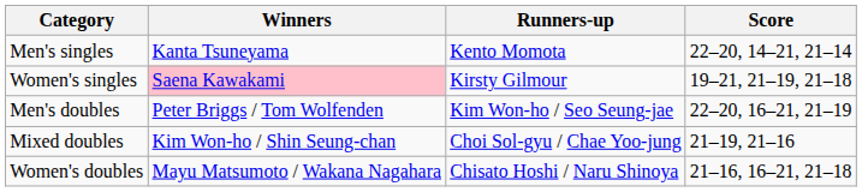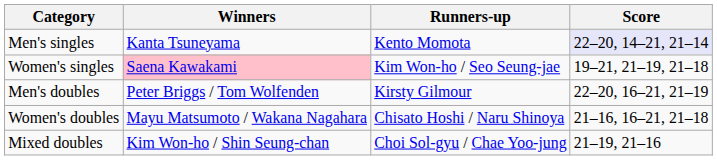Men's singles | Score: no background -> lavender background
Women's singles | Runners-up: Kirsty Gilmour -> Kim Won-ho / Seo Seung-jae
Men's doubles | Runners-up: Kim Won-ho / Seo Seung-jae -> Kirsty Gilmour
rows swapped: Women's doubles <-> Mixed doubles
